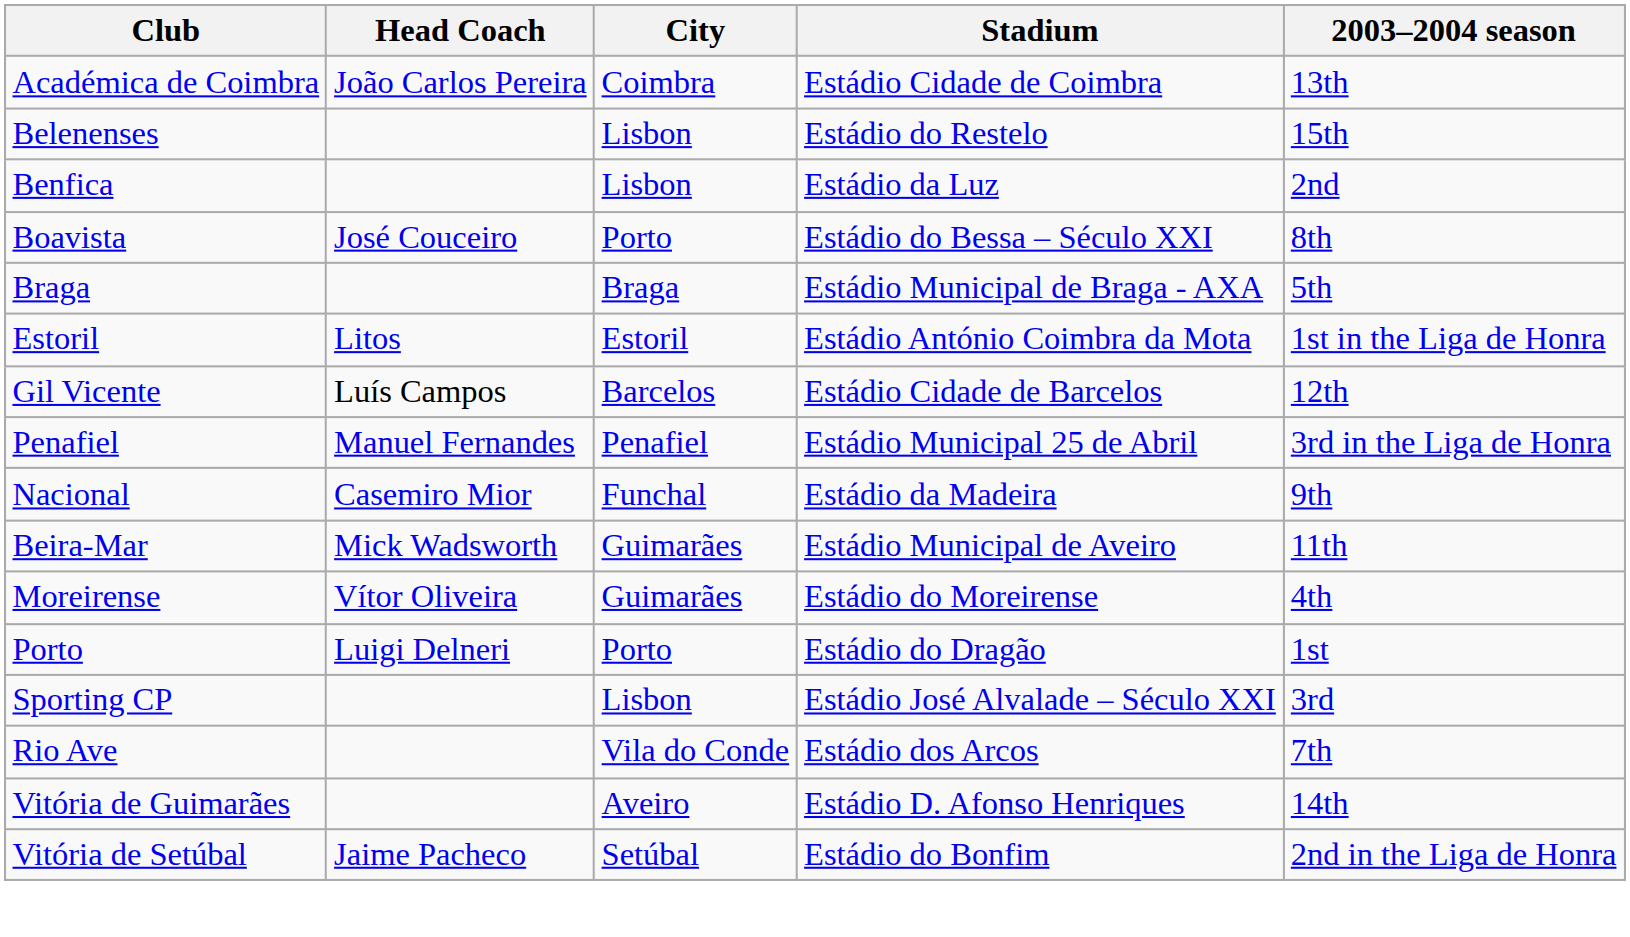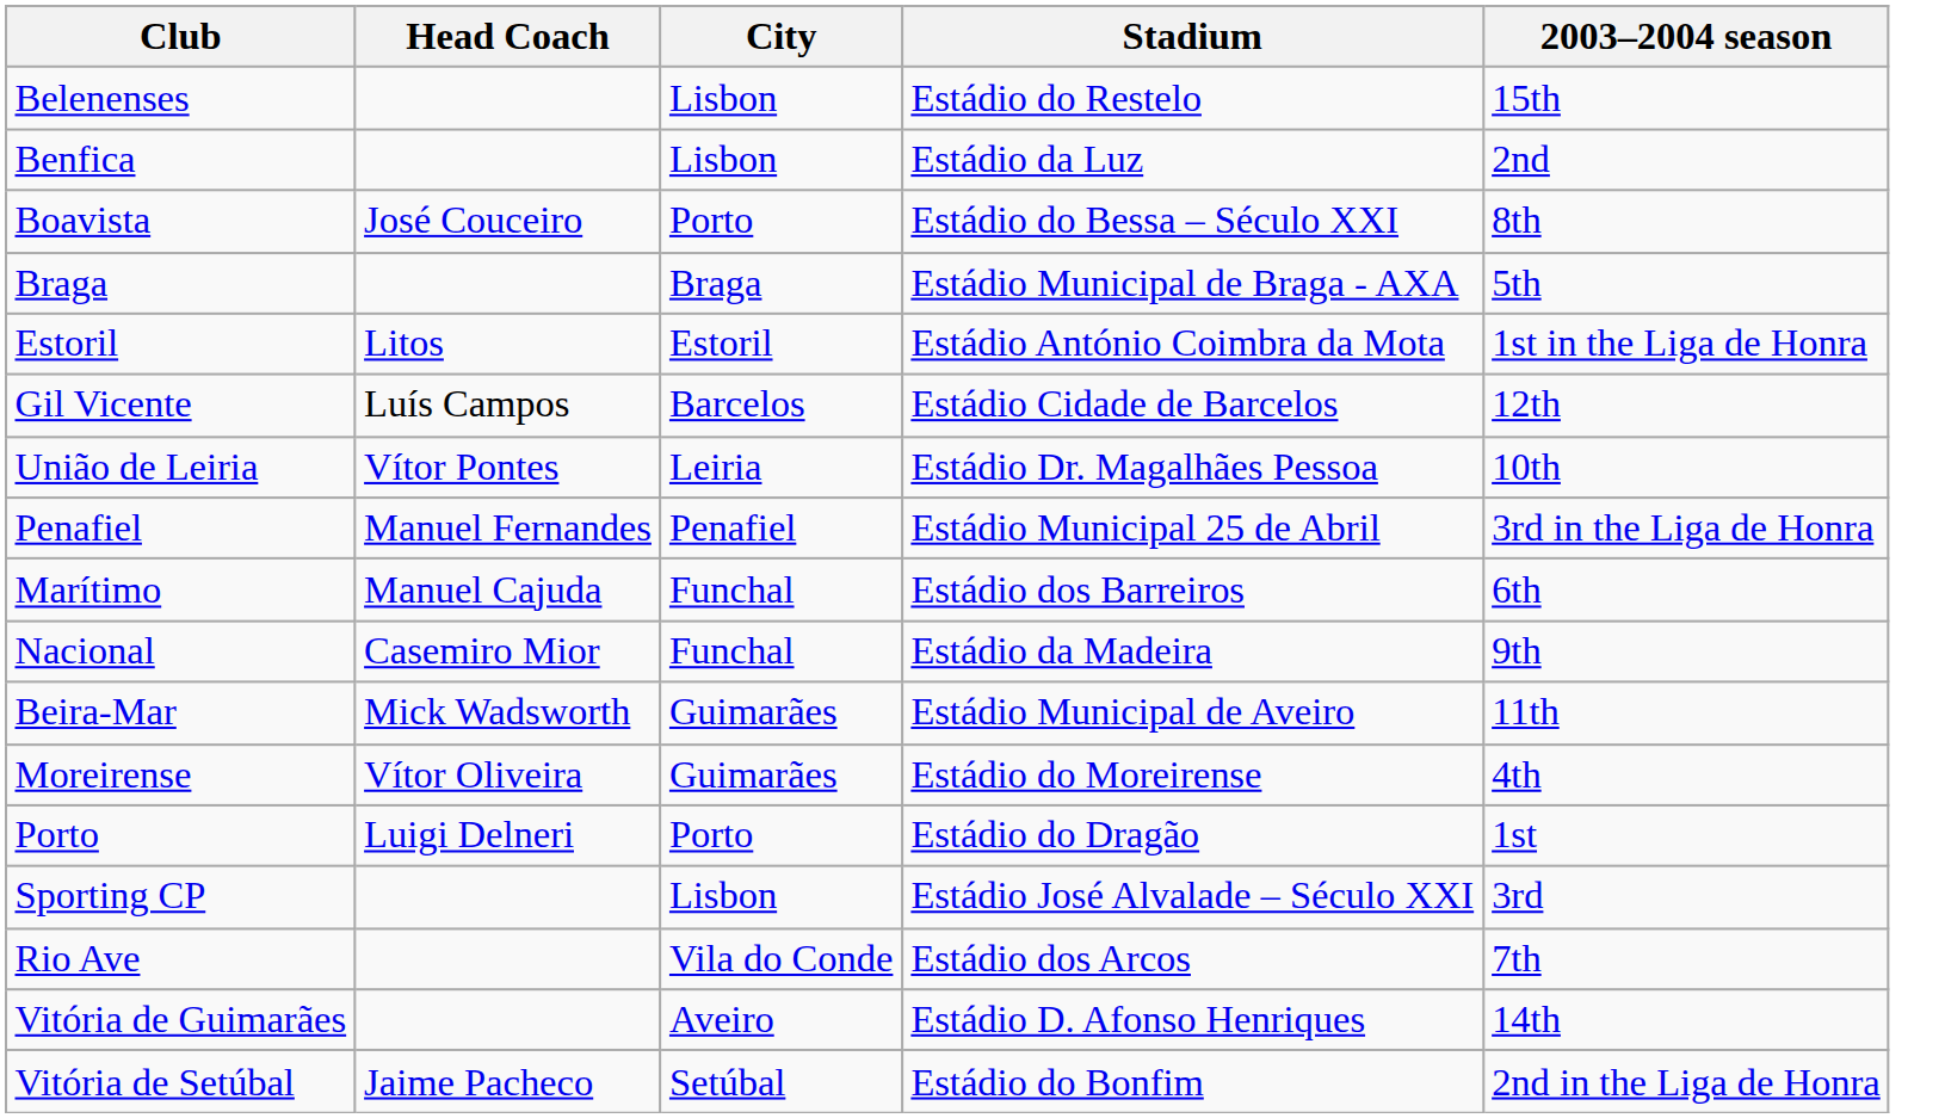- row: Académica de Coimbra | João Carlos Pereira | Coimbra | Estádio Cidade de Coimbra | 13th
+ row: União de Leiria | Vítor Pontes | Leiria | Estádio Dr. Magalhães Pessoa | 10th
+ row: Marítimo | Manuel Cajuda | Funchal | Estádio dos Barreiros | 6th
